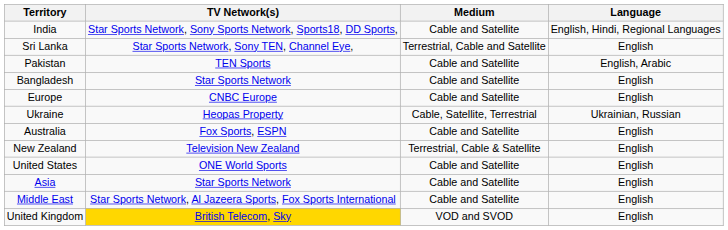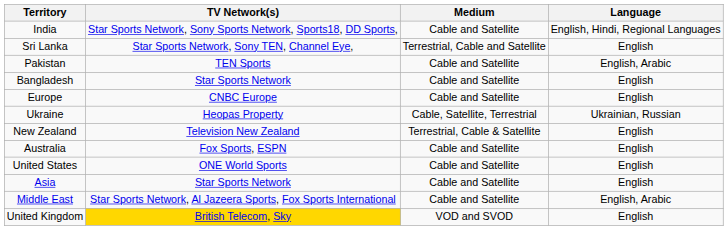rows swapped: Australia <-> New Zealand
Middle East | Language: English -> English, Arabic
